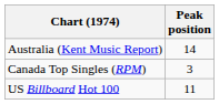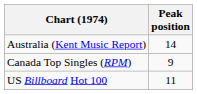Canada Top Singles (RPM) | Peak position: 3 -> 9
